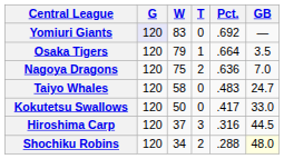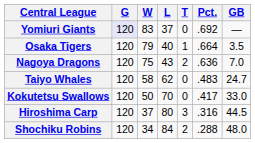+ column: L | 37 | 40 | 43 | 62 | 70 | 80 | 84
Shochiku Robins | GB: lightyellow background -> no background
